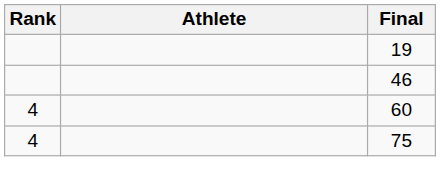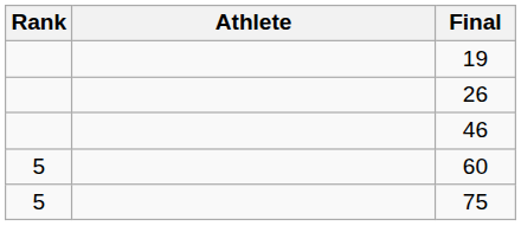+ row: 26
60 | Rank: 4 -> 5
75 | Rank: 4 -> 5
